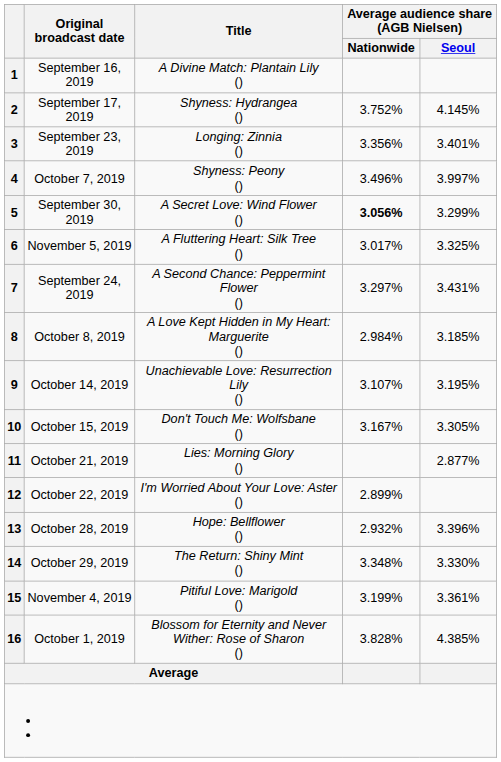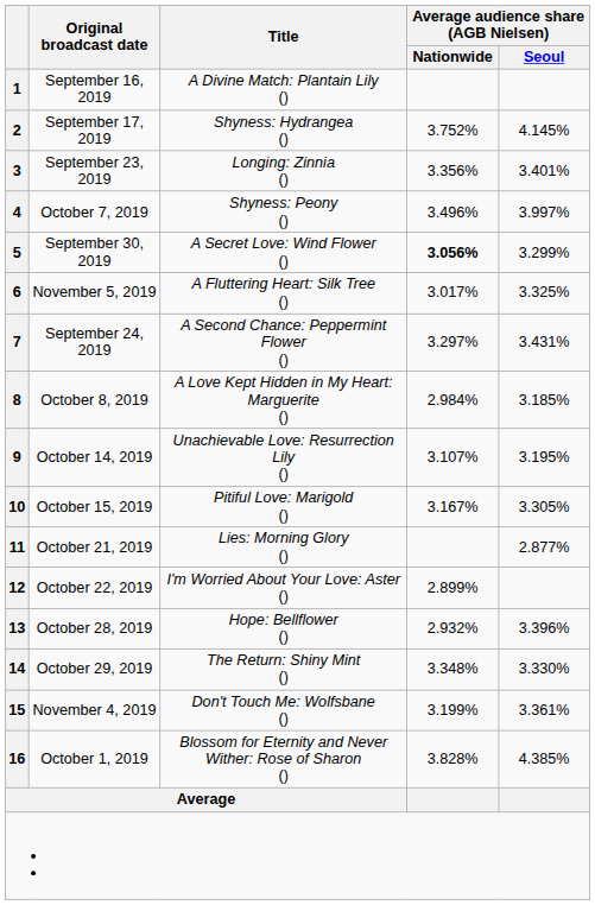10 | Title: Don't Touch Me: Wolfsbane () -> Pitiful Love: Marigold ()
15 | Title: Pitiful Love: Marigold () -> Don't Touch Me: Wolfsbane ()
